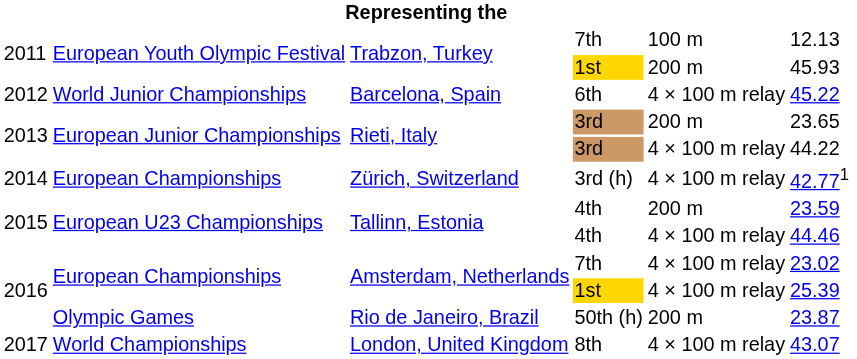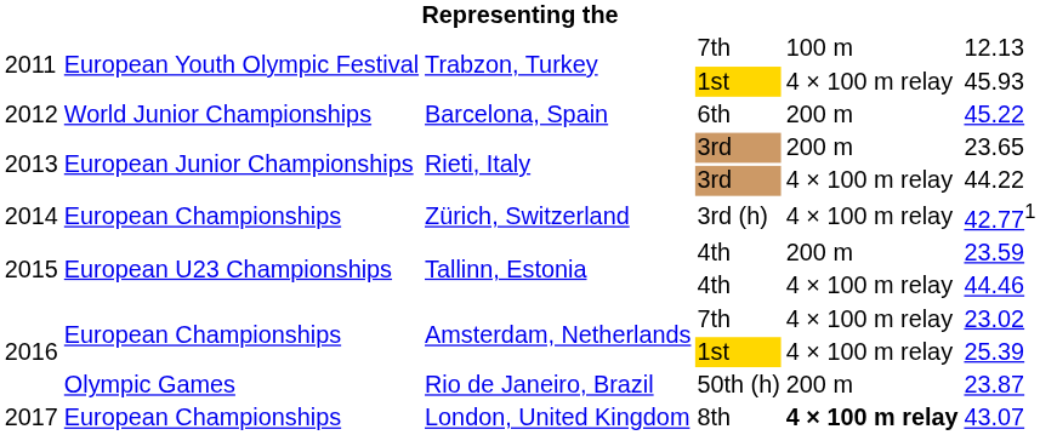Trabzon, Turkey / 1st | column 5: 200 m -> 4 × 100 m relay
Barcelona, Spain | column 5: 4 × 100 m relay -> 200 m
London, United Kingdom | column 2: World Championships -> European Championships
London, United Kingdom | column 5: normal -> bold
